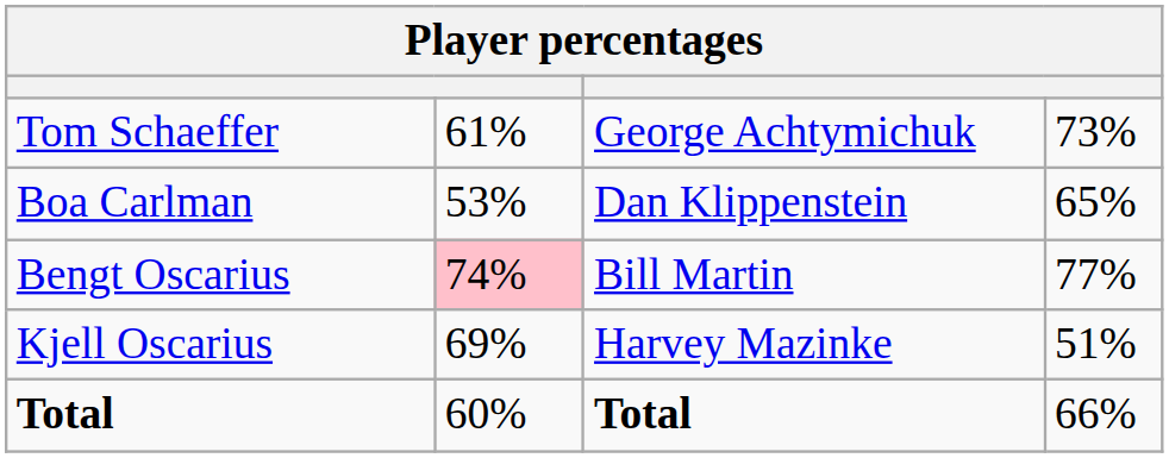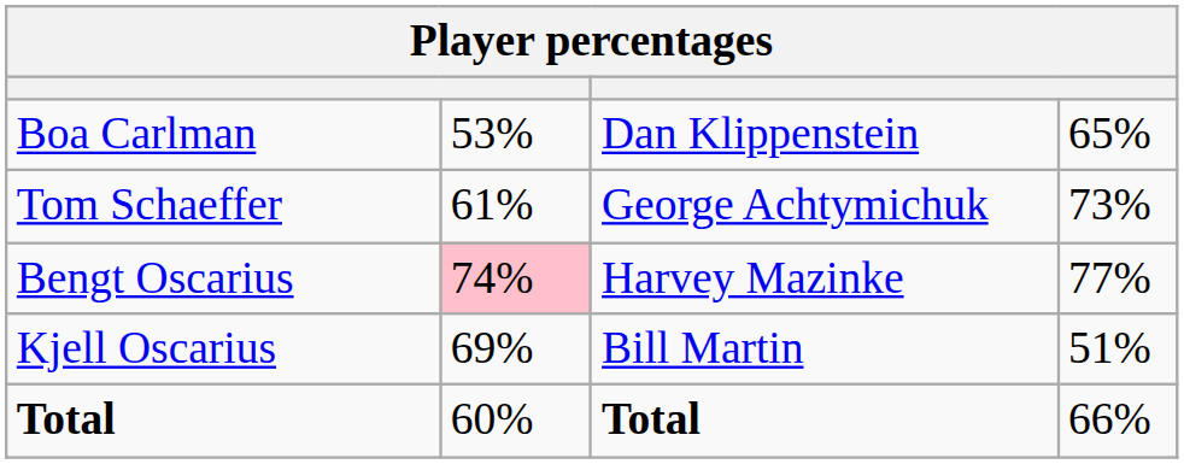rows swapped: Boa Carlman <-> Tom Schaeffer
Bengt Oscarius | column 3: Bill Martin -> Harvey Mazinke
Kjell Oscarius | column 3: Harvey Mazinke -> Bill Martin
